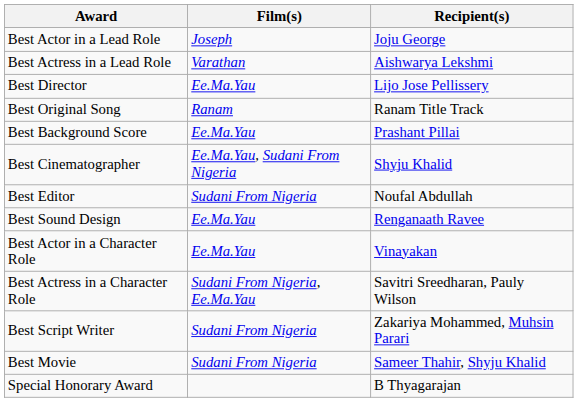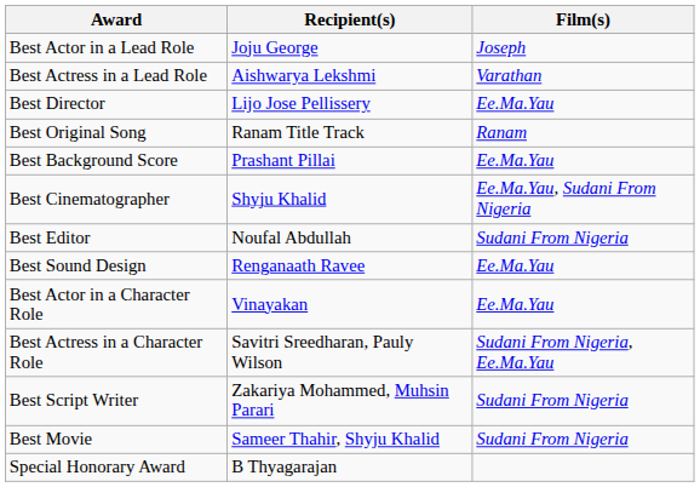columns swapped: Recipient(s) <-> Film(s)
